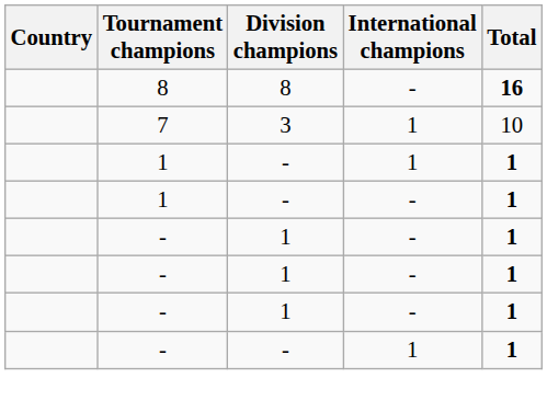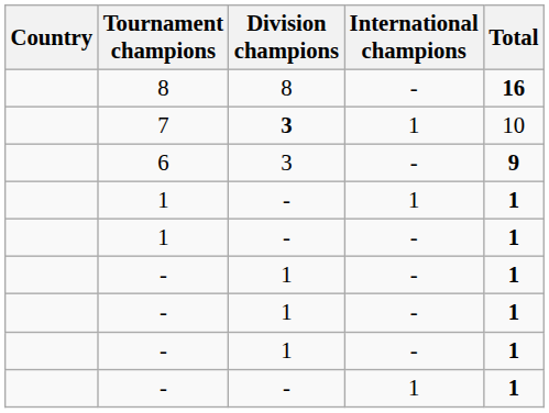7 | Division champions: normal -> bold
+ row: 6 | 3 | - | 9
